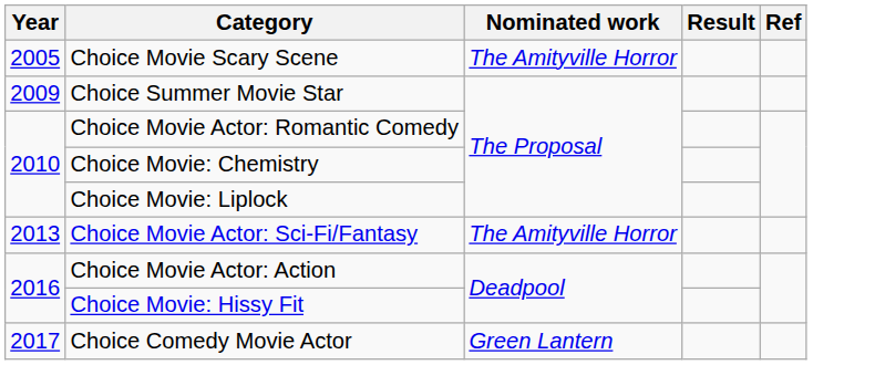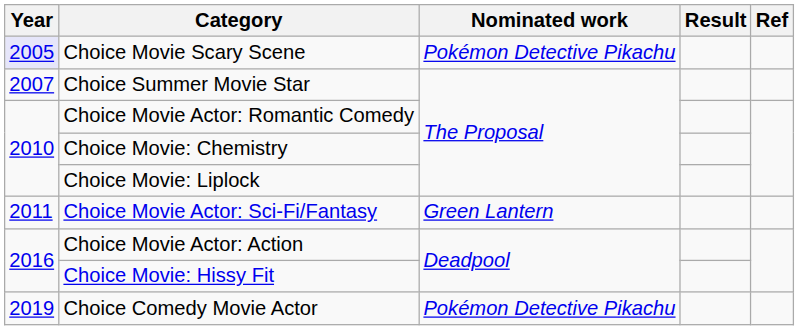Choice Movie Scary Scene | Year: no background -> lavender background
Choice Movie Scary Scene | Nominated work: The Amityville Horror -> Pokémon Detective Pikachu
Choice Summer Movie Star | Year: 2009 -> 2007
Choice Movie Actor: Sci-Fi/Fantasy | Year: 2013 -> 2011
Choice Movie Actor: Sci-Fi/Fantasy | Nominated work: The Amityville Horror -> Green Lantern
Choice Comedy Movie Actor | Year: 2017 -> 2019
Choice Comedy Movie Actor | Nominated work: Green Lantern -> Pokémon Detective Pikachu
